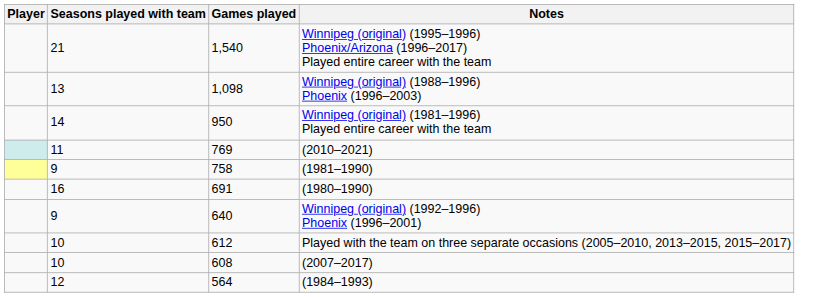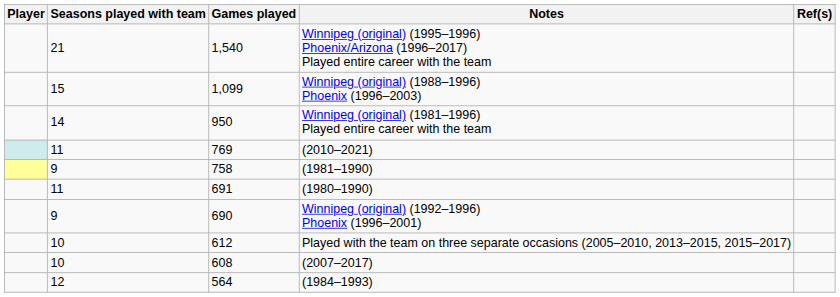+ column: Ref(s)
Winnipeg (original) (1988–1996) Phoenix (1996–2003) | Seasons played with team: 13 -> 15
Winnipeg (original) (1988–1996) Phoenix (1996–2003) | Games played: 1,098 -> 1,099
(1980–1990) | Seasons played with team: 16 -> 11
Winnipeg (original) (1992–1996) Phoenix (1996–2001) | Games played: 640 -> 690
